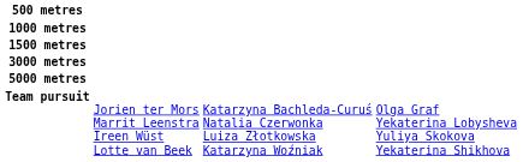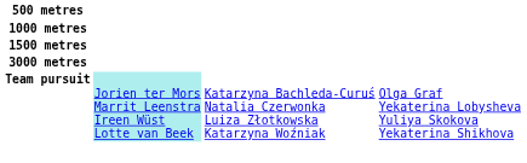- row: 5000 metres
Team pursuit | column 2: no background -> paleturquoise background
